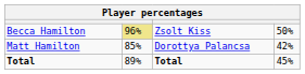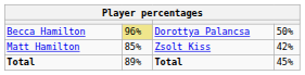Becca Hamilton | column 3: Zsolt Kiss -> Dorottya Palancsa
Matt Hamilton | column 3: Dorottya Palancsa -> Zsolt Kiss
